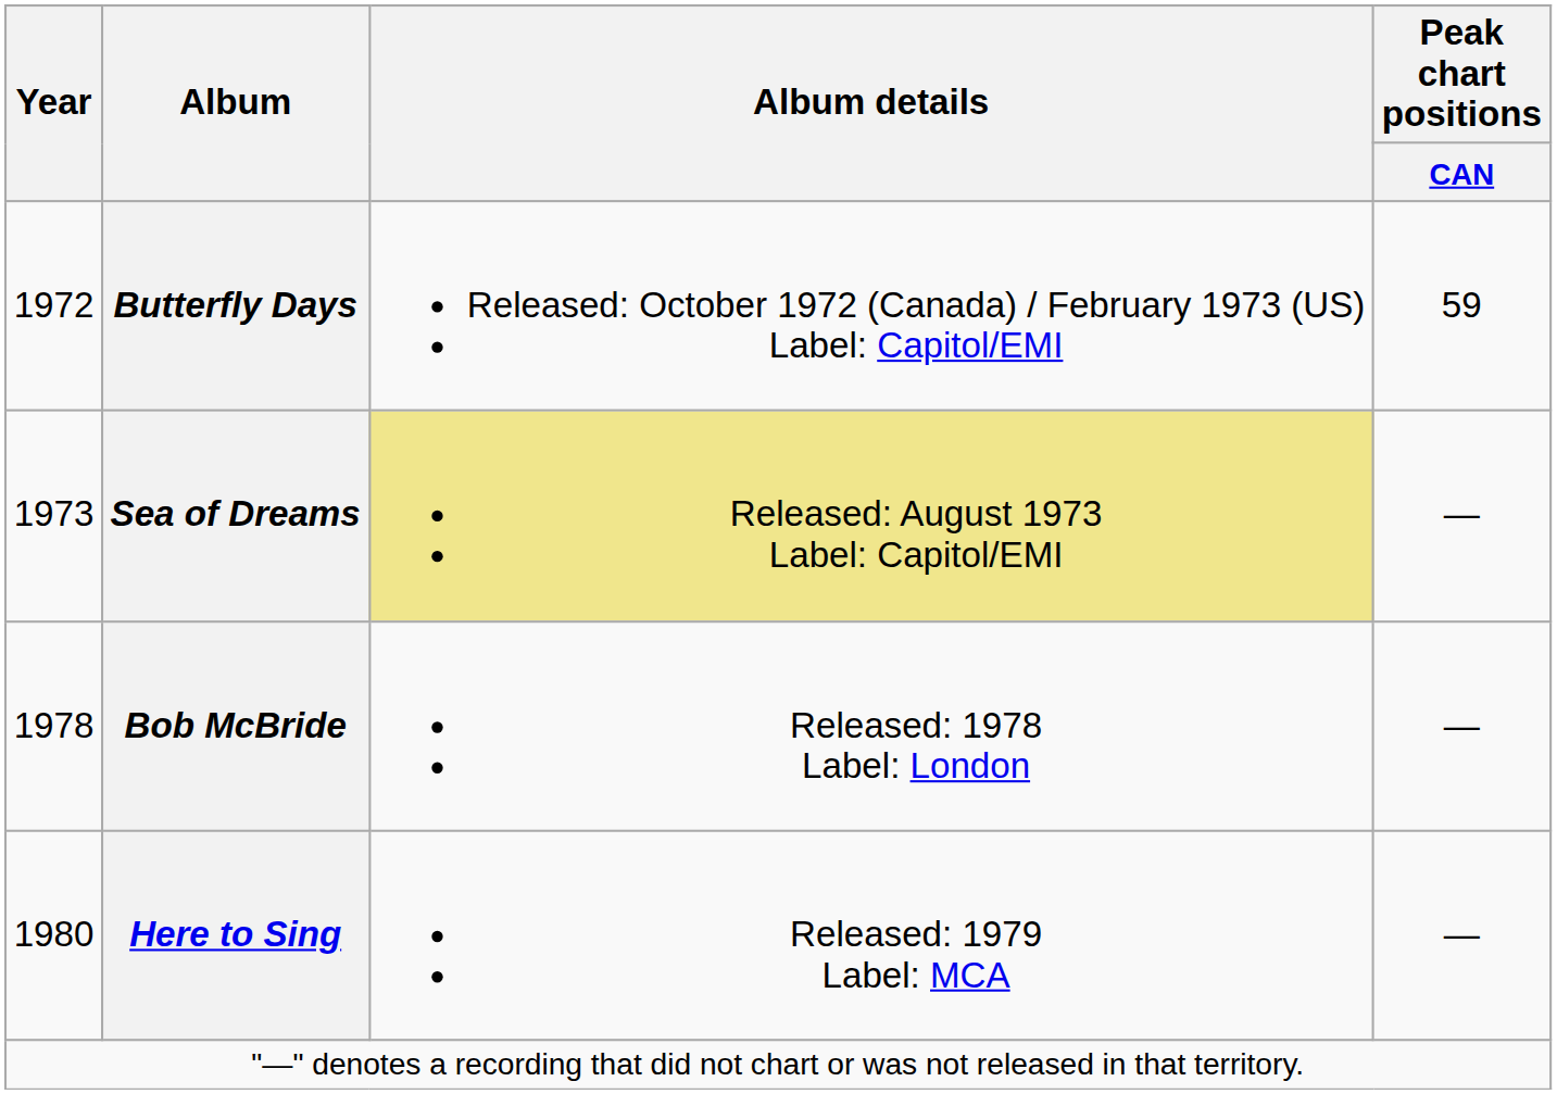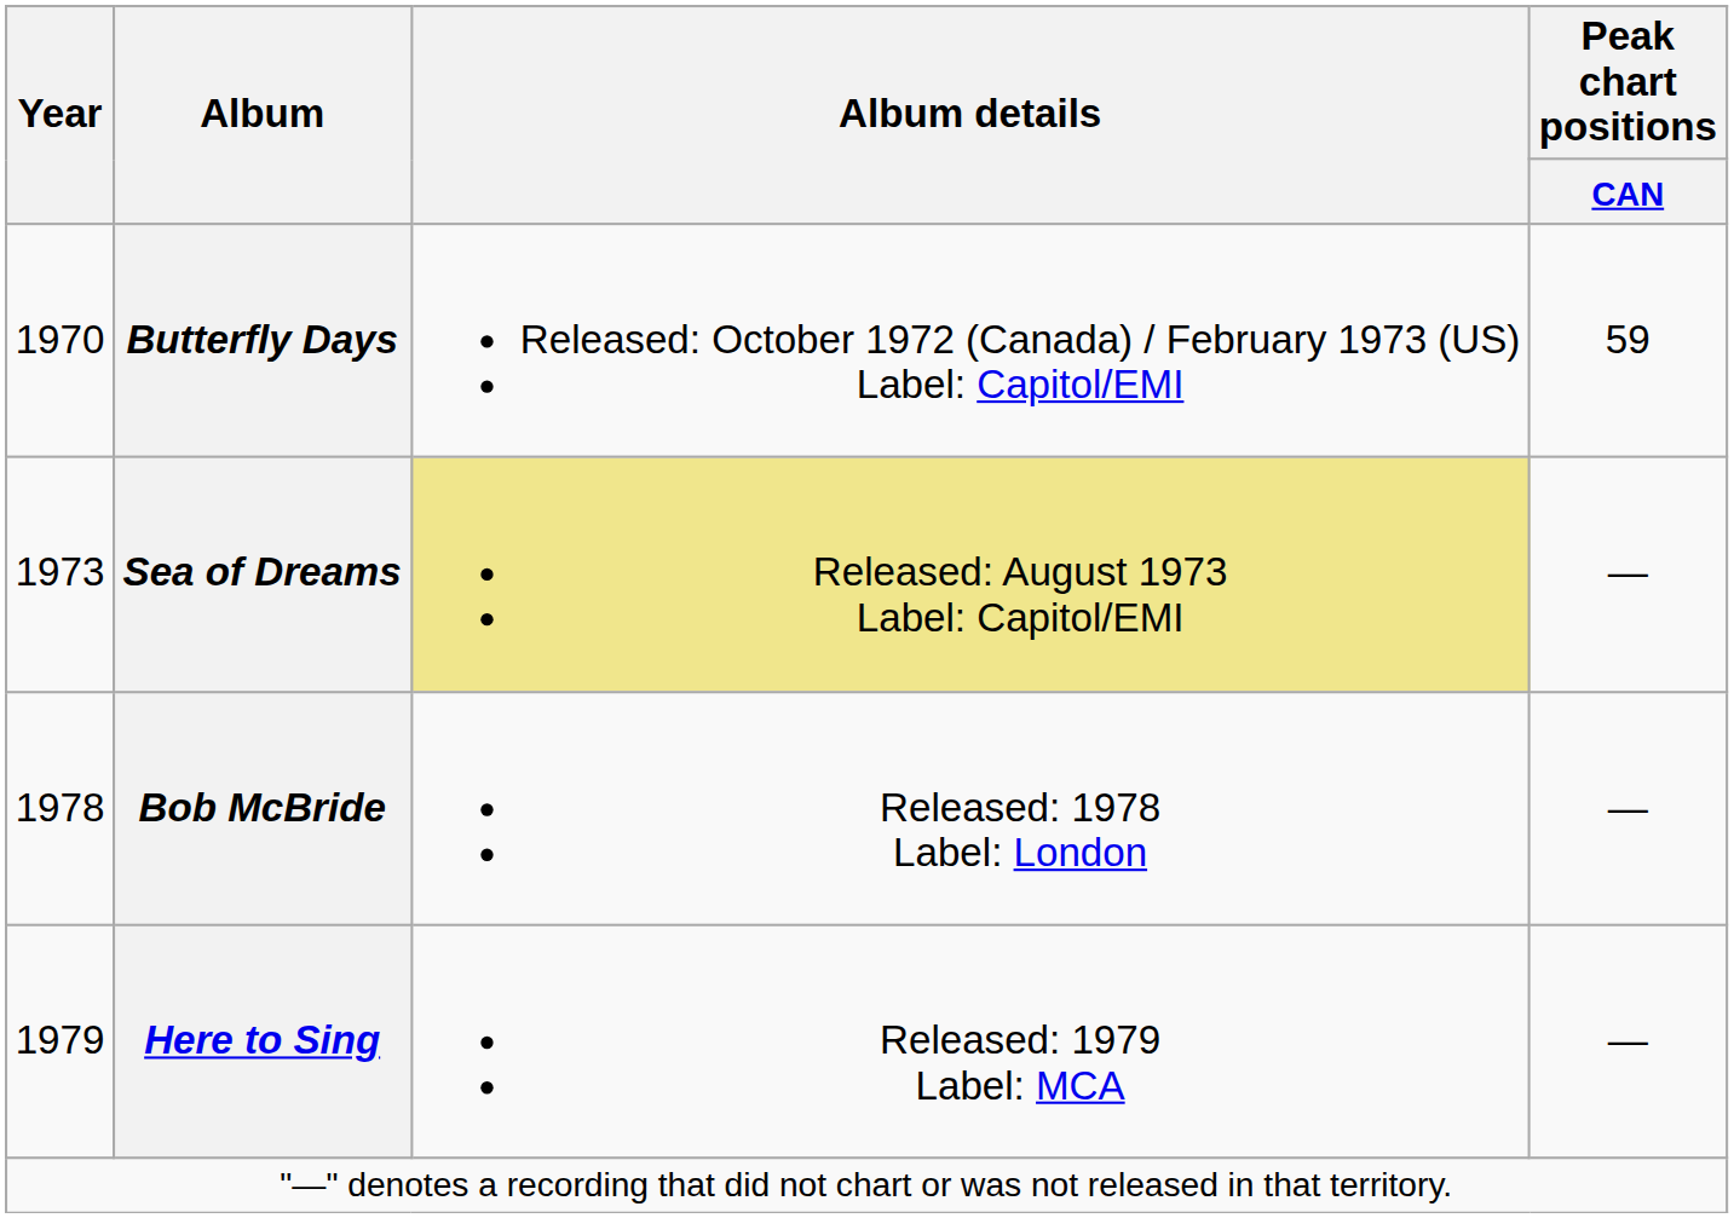Butterfly Days | Year: 1972 -> 1970
Here to Sing | Year: 1980 -> 1979
